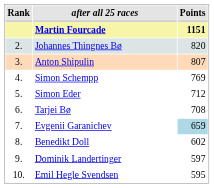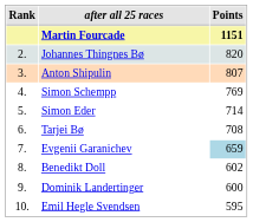Simon Eder | Points: 712 -> 714
Dominik Landertinger | Points: 597 -> 600
